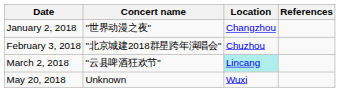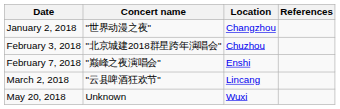+ row: February 7, 2018 | "巅峰之夜演唱会" | Enshi
March 2, 2018 | Location: paleturquoise background -> no background
